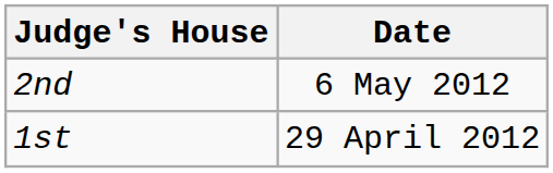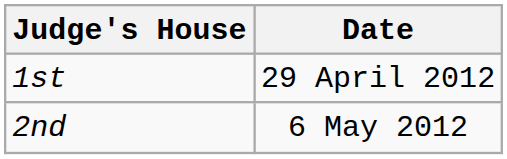rows swapped: 1st <-> 2nd
